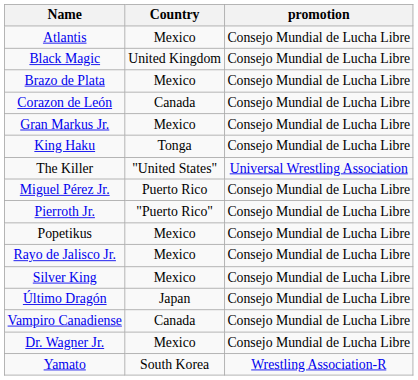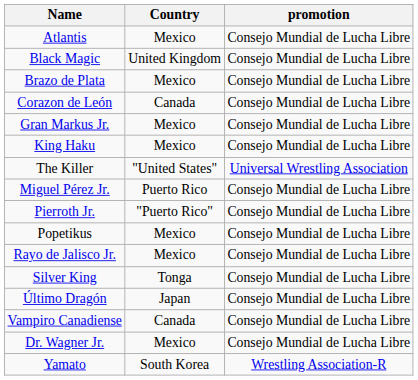King Haku | Country: Tonga -> Mexico
Silver King | Country: Mexico -> Tonga
